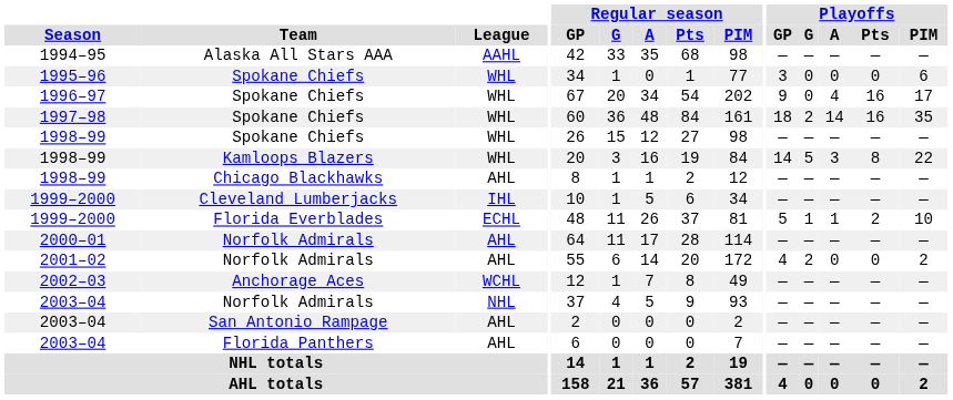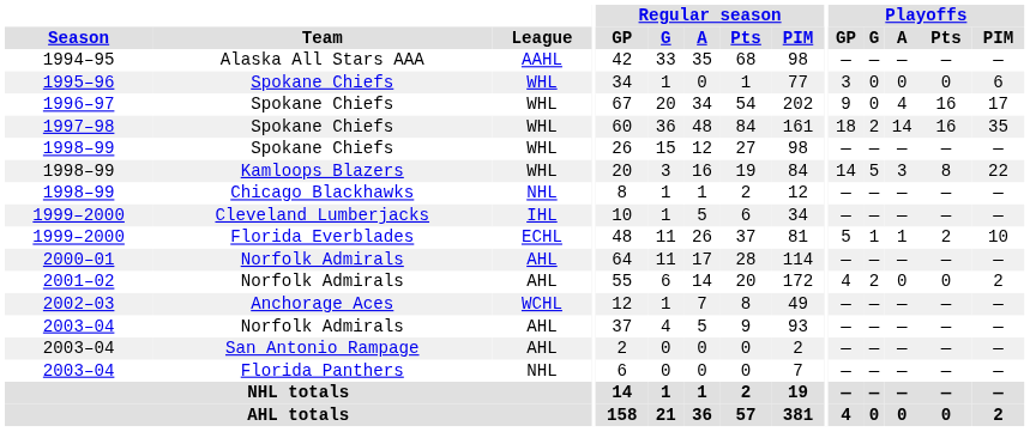1998–99 / Chicago Blackhawks | League: AHL -> NHL
2003–04 / Norfolk Admirals | League: NHL -> AHL
2003–04 / Florida Panthers | League: AHL -> NHL
